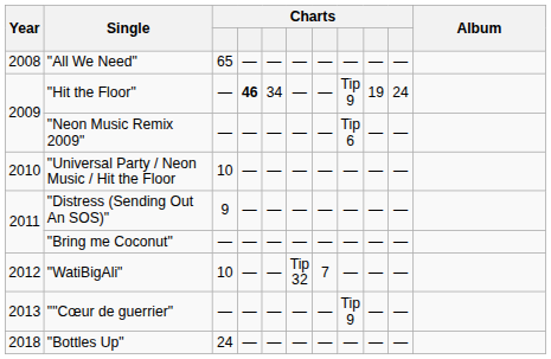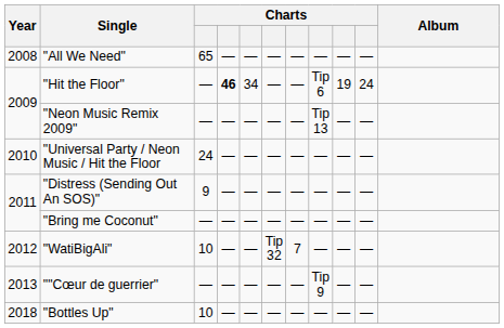"Hit the Floor" | column 8: Tip 9 -> Tip 6
"Neon Music Remix 2009" | column 8: Tip 6 -> Tip 13
"Universal Party / Neon Music / Hit the Floor | column 3: 10 -> 24
"Bottles Up" | column 3: 24 -> 10
